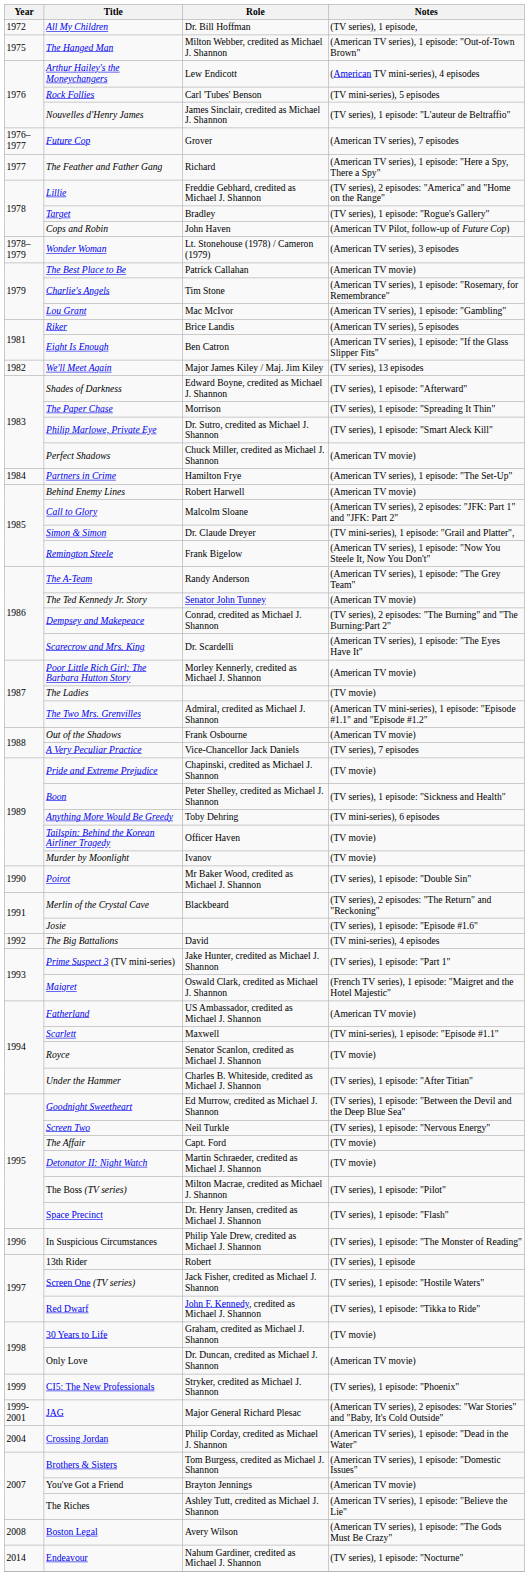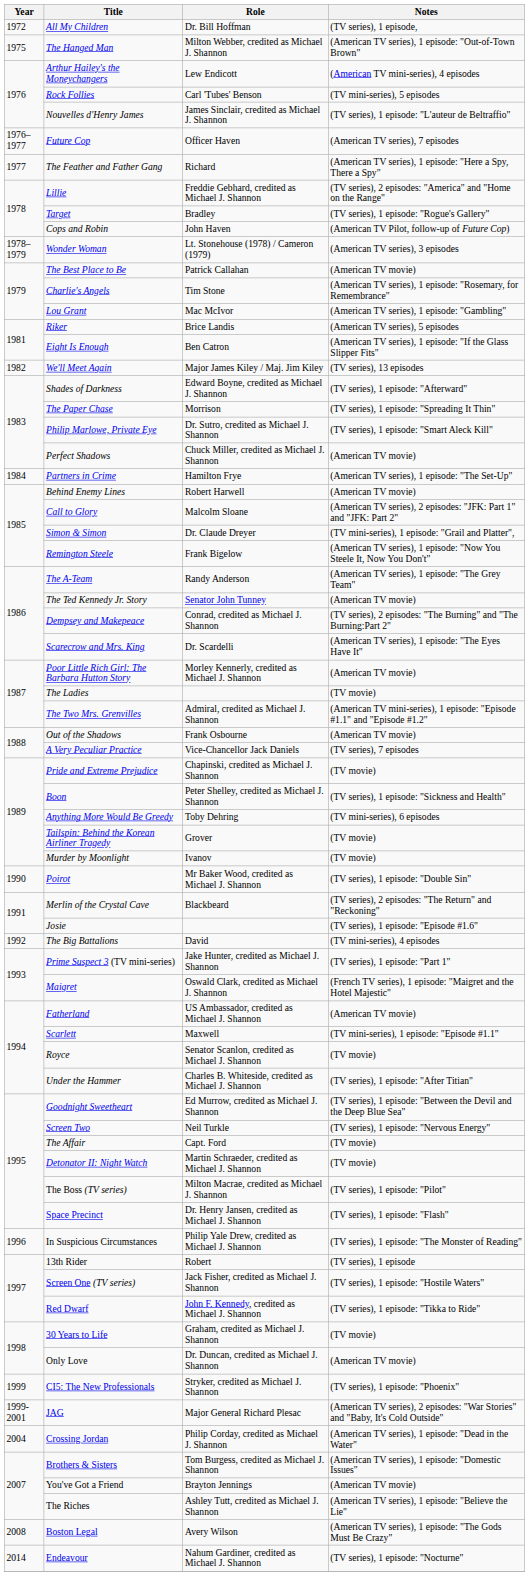Future Cop | Role: Grover -> Officer Haven
Tailspin: Behind the Korean Airliner Tragedy | Role: Officer Haven -> Grover
